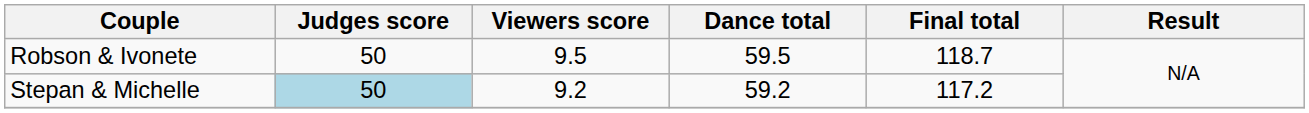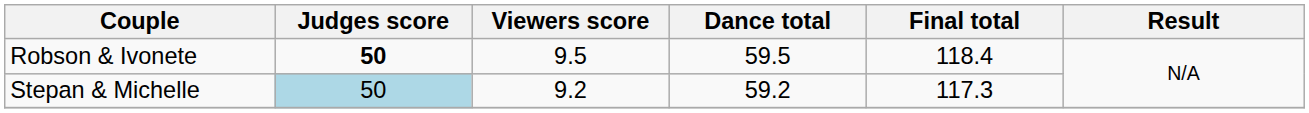Robson & Ivonete | Judges score: normal -> bold
Robson & Ivonete | Final total: 118.7 -> 118.4
Stepan & Michelle | Final total: 117.2 -> 117.3
